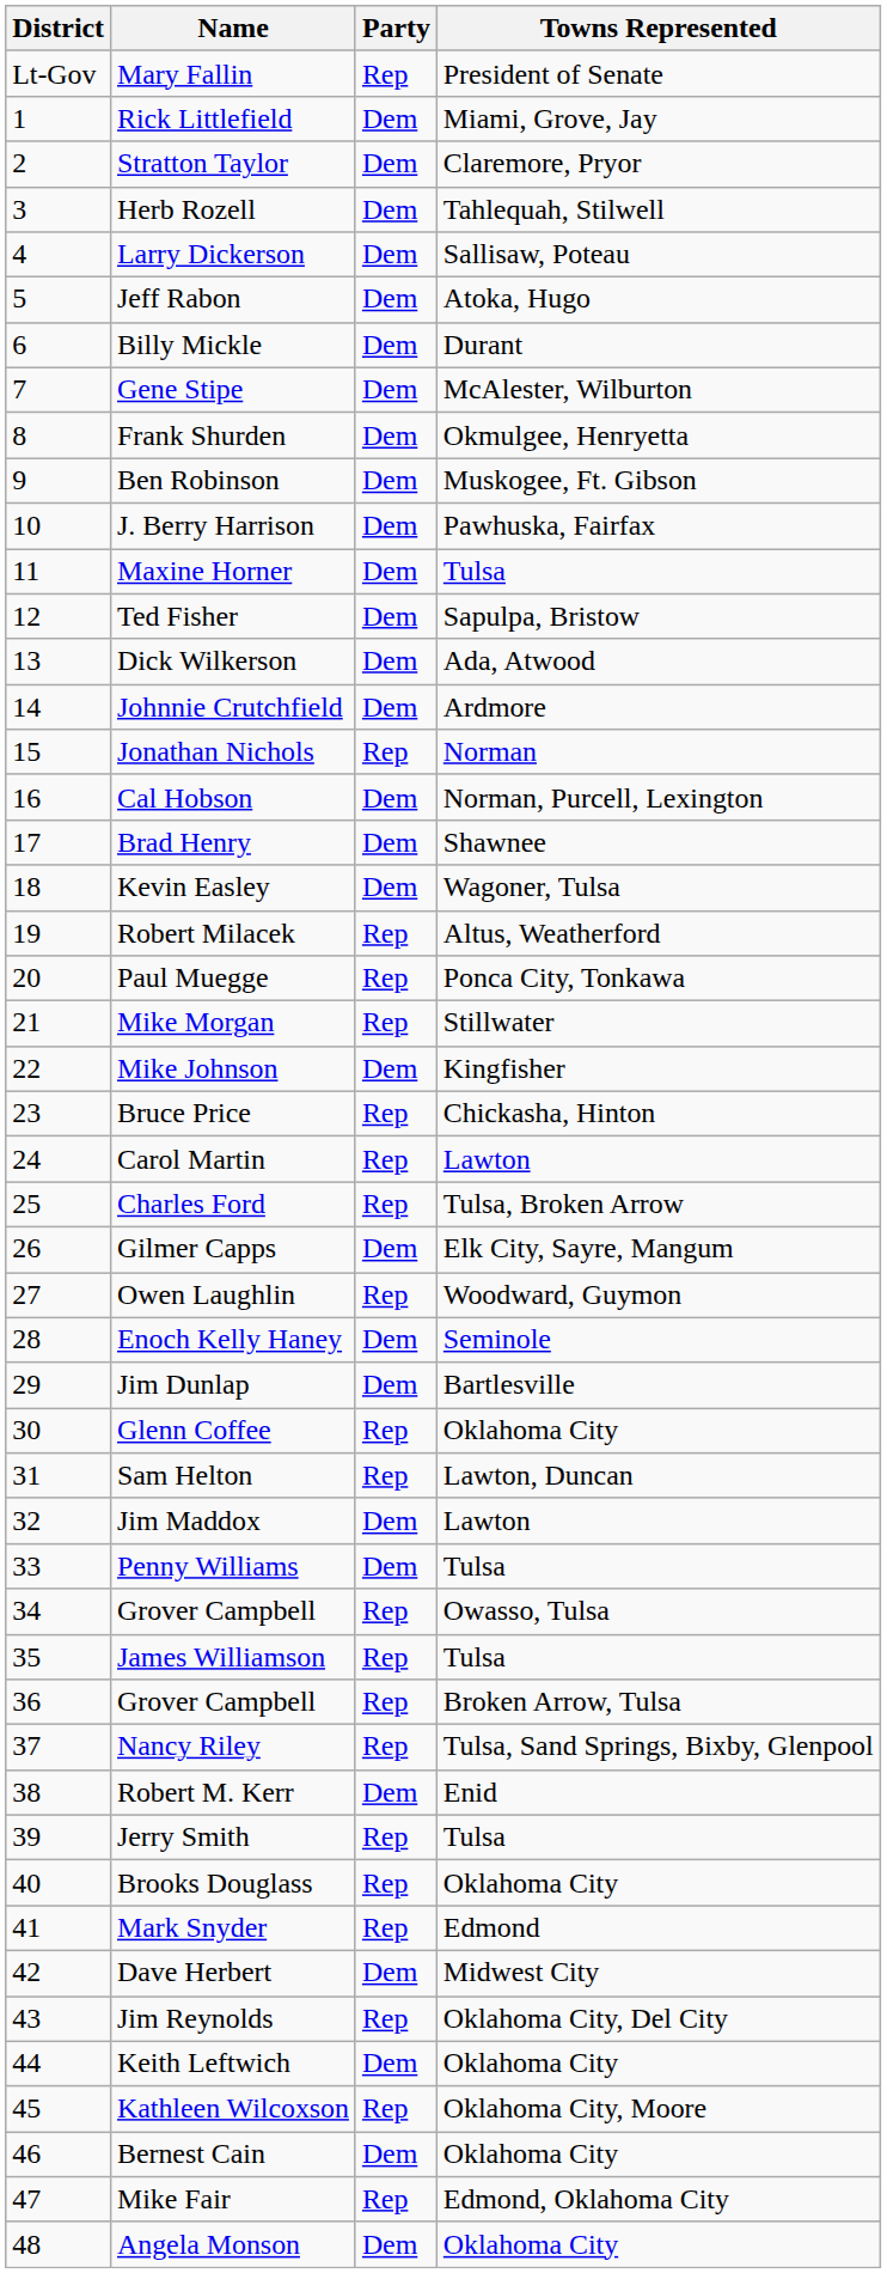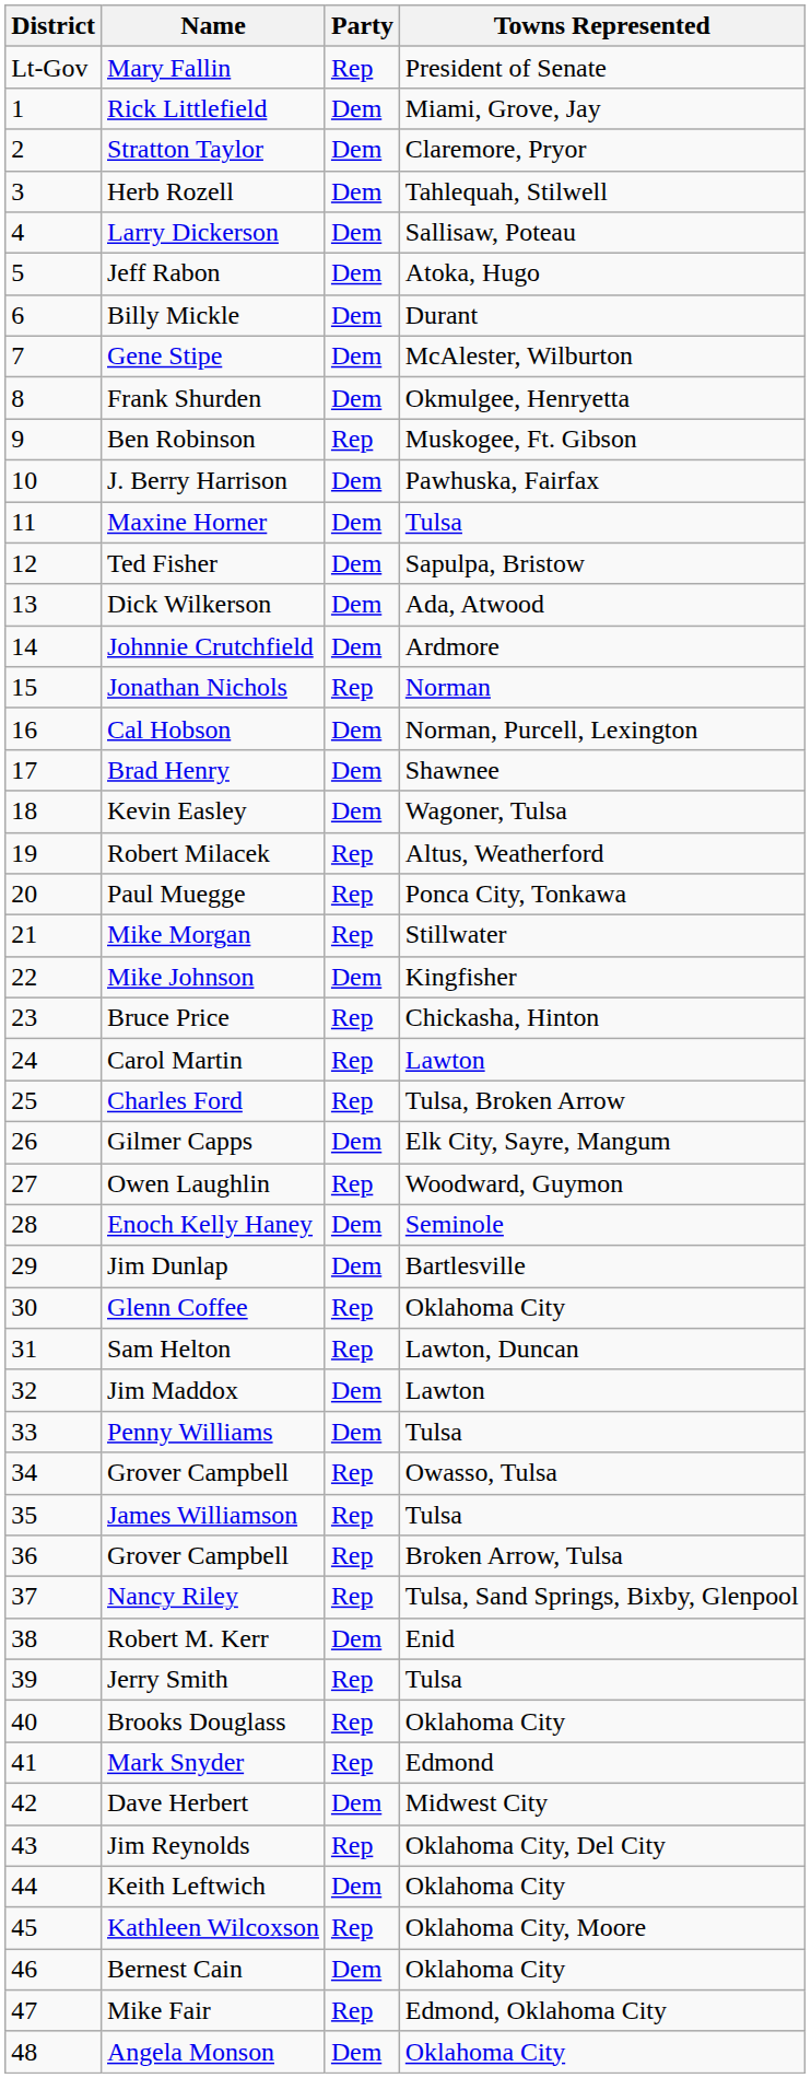Ben Robinson | Party: Dem -> Rep
